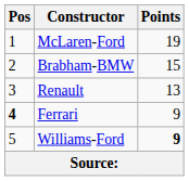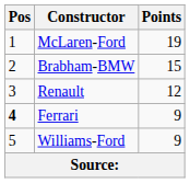Renault | Points: 13 -> 12
Williams-Ford | Points: bold -> normal
